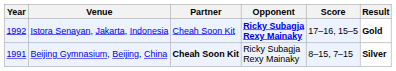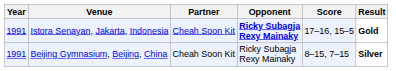Istora Senayan, Jakarta, Indonesia | Year: 1992 -> 1991
Beijing Gymnasium, Beijing, China | Partner: bold -> normal
